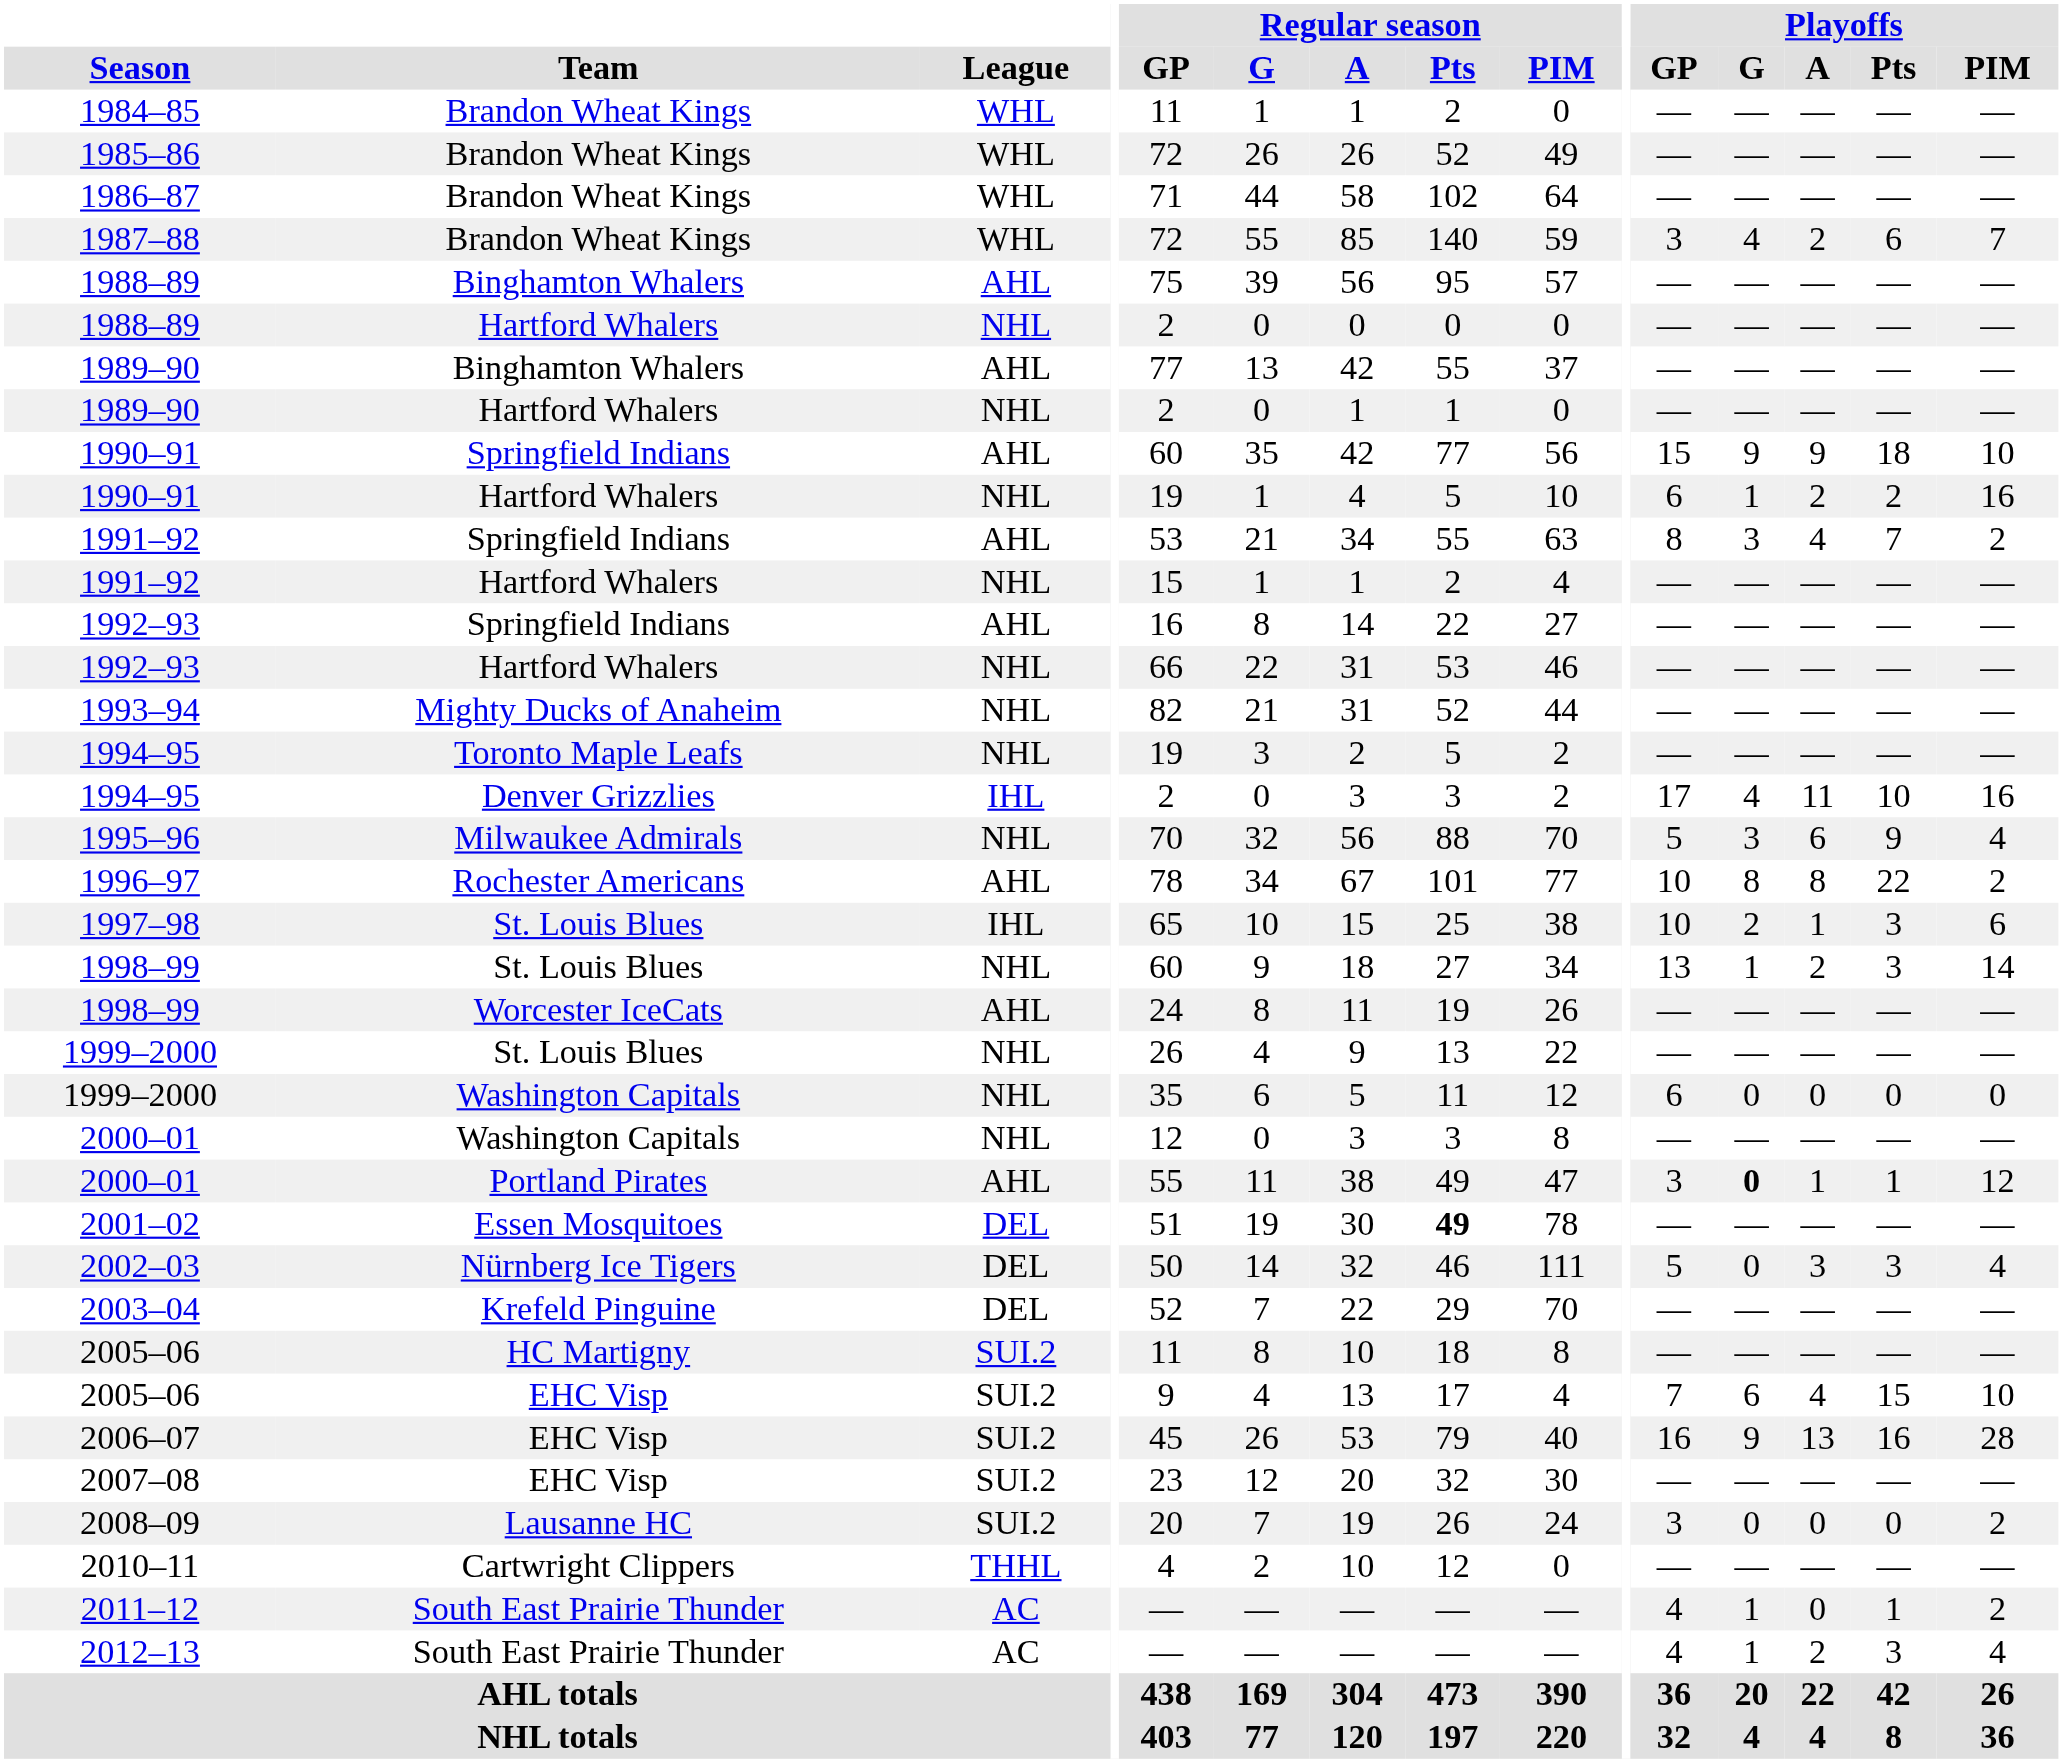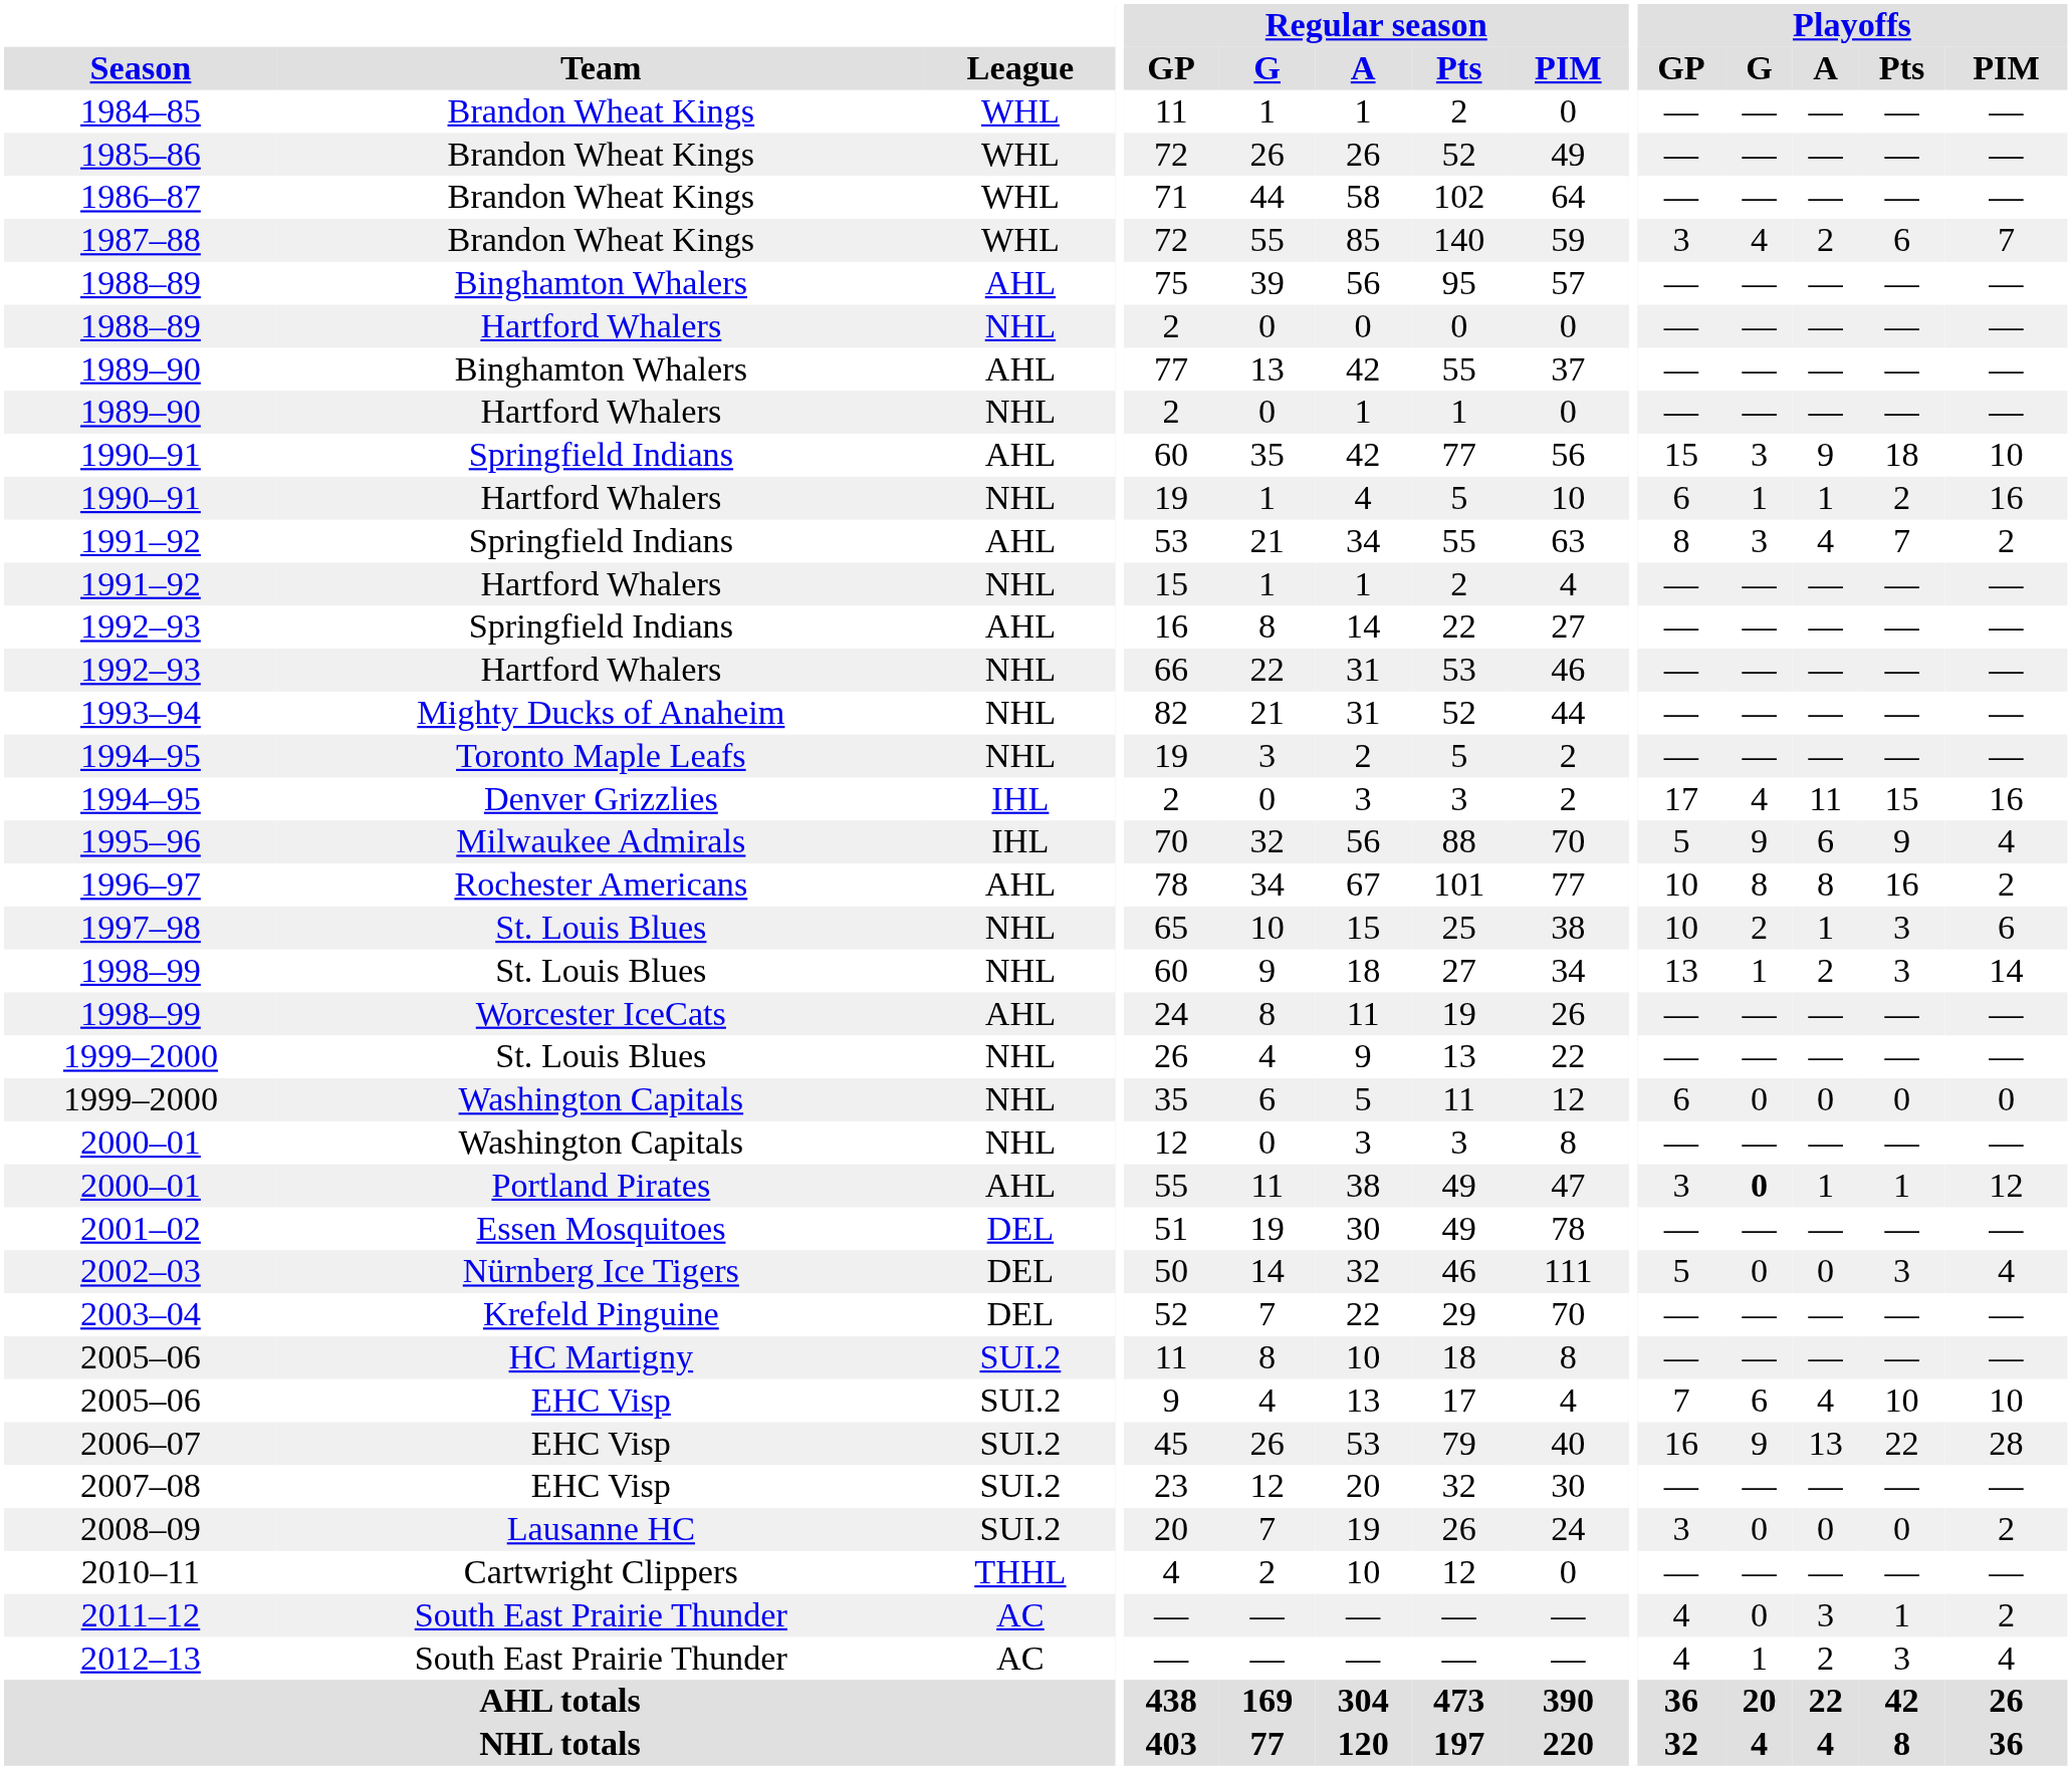1990–91 / Springfield Indians | Playoffs / G: 9 -> 3
1990–91 / Hartford Whalers | Playoffs / A: 2 -> 1
1994–95 / Denver Grizzlies | Playoffs / Pts: 10 -> 15
1995–96 | League: NHL -> IHL
1995–96 | Playoffs / G: 3 -> 9
1996–97 | Playoffs / Pts: 22 -> 16
1997–98 | League: IHL -> NHL
2001–02 | Regular season / Pts: bold -> normal
2002–03 | Playoffs / A: 3 -> 0
2005–06 / EHC Visp | Playoffs / Pts: 15 -> 10
2006–07 | Playoffs / Pts: 16 -> 22
2011–12 | Playoffs / G: 1 -> 0
2011–12 | Playoffs / A: 0 -> 3
